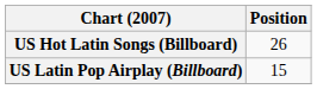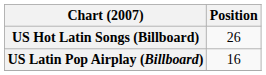US Latin Pop Airplay (Billboard) | Position: 15 -> 16
